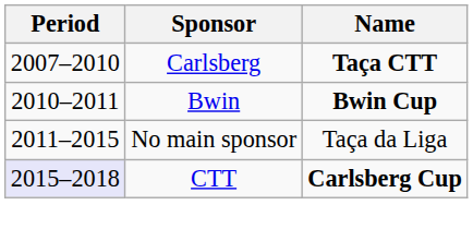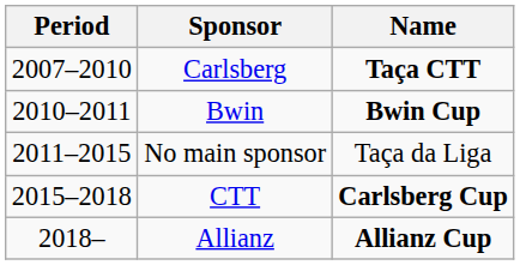CTT | Period: lavender background -> no background
+ row: 2018– | Allianz | Allianz Cup
